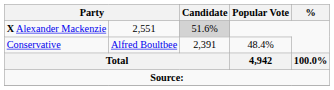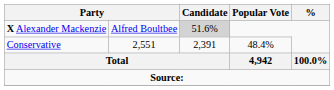X Alexander Mackenzie | column 2: 2,551 -> Alfred Boultbee
Conservative | column 2: Alfred Boultbee -> 2,551
